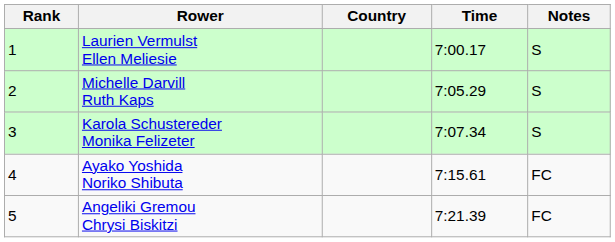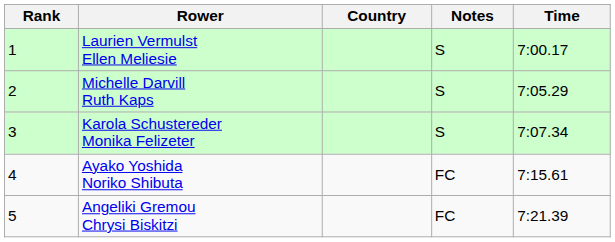columns swapped: Time <-> Notes
